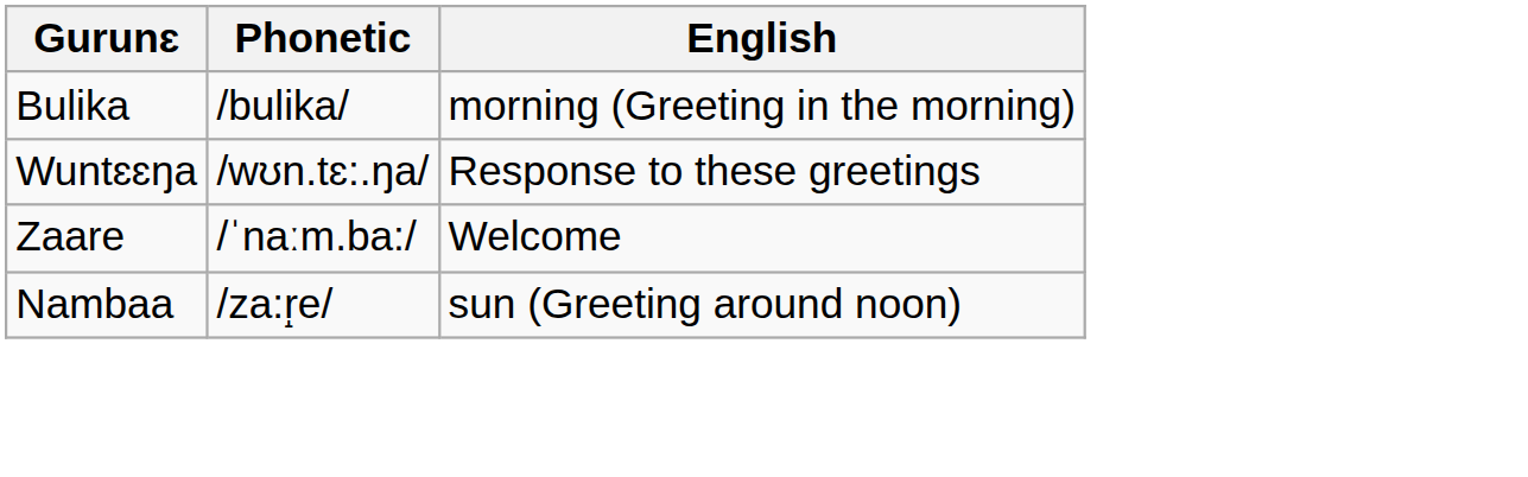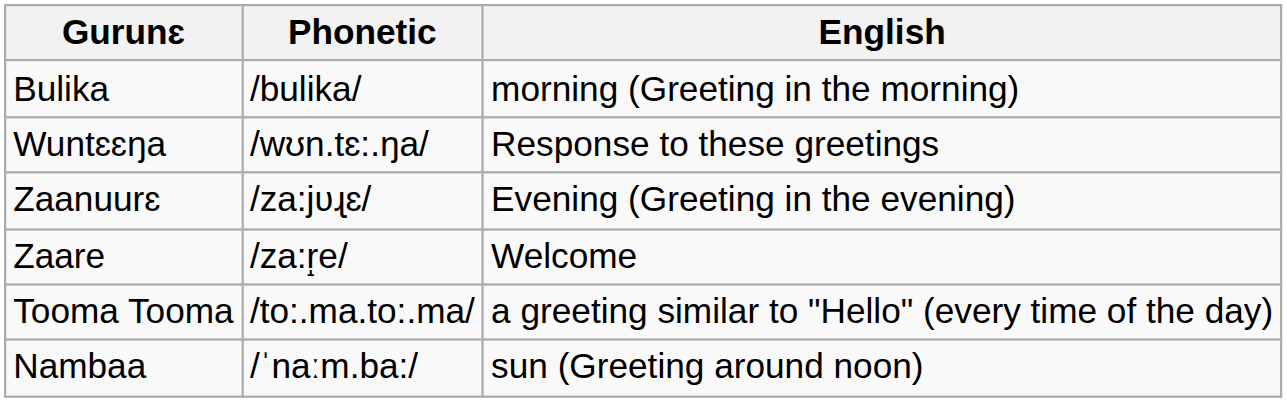+ row: Zaanuurɛ | /za:jʋɻɛ/ | Evening (Greeting in the evening)
Zaare | Phonetic: /ˈnaːm.ba:/ -> /za:r̝e/
+ row: Tooma Tooma | /to:.ma.to:.ma/ | a greeting similar to "Hello" (every time of the day)
Nambaa | Phonetic: /za:r̝e/ -> /ˈnaːm.ba:/
